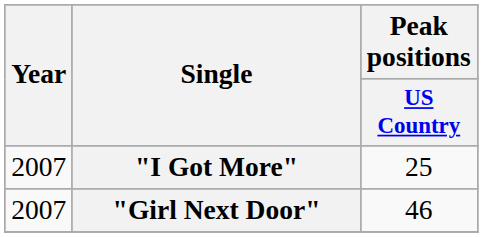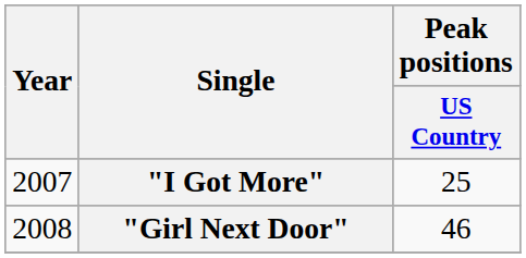"Girl Next Door" | Year: 2007 -> 2008
